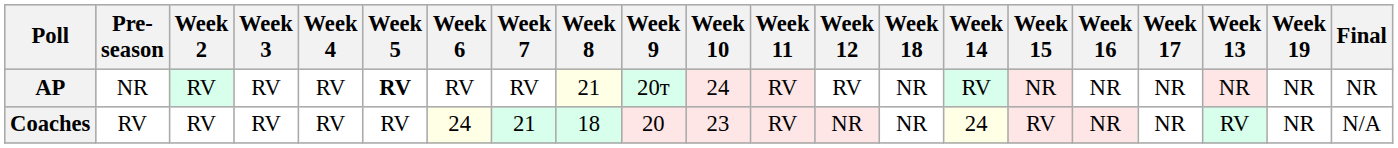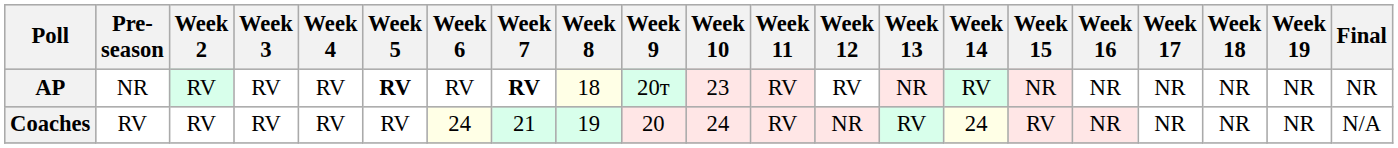columns swapped: Week 13 <-> Week 18
AP | Week 7: normal -> bold
AP | Week 8: 21 -> 18
AP | Week 10: 24 -> 23
Coaches | Week 8: 18 -> 19
Coaches | Week 10: 23 -> 24
